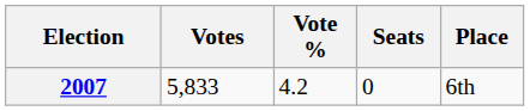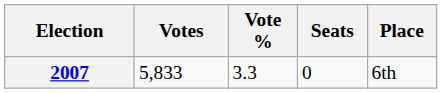2007 | Vote %: 4.2 -> 3.3
